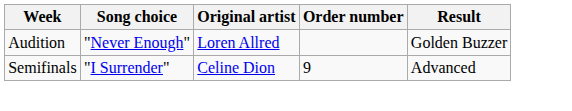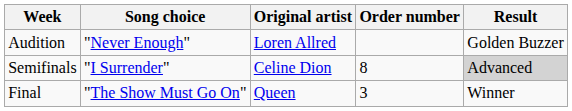Semifinals | Order number: 9 -> 8
Semifinals | Result: no background -> lightgrey background
+ row: Final | "The Show Must Go On" | Queen | 3 | Winner
